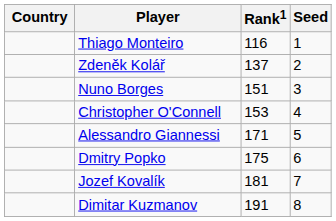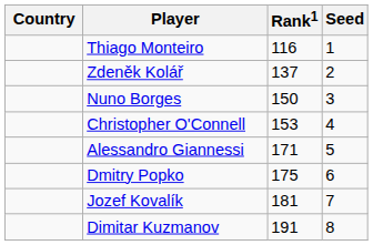Nuno Borges | Rank1: 151 -> 150
